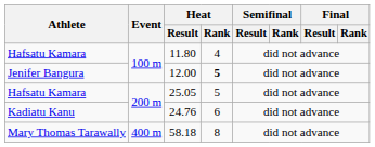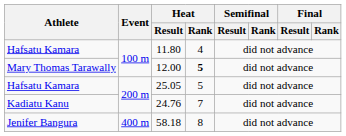12.00 | Athlete: Jenifer Bangura -> Mary Thomas Tarawally
24.76 | Heat / Rank: 6 -> 7
58.18 | Athlete: Mary Thomas Tarawally -> Jenifer Bangura
